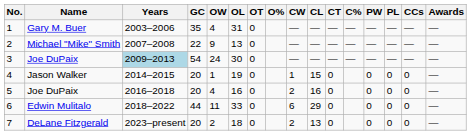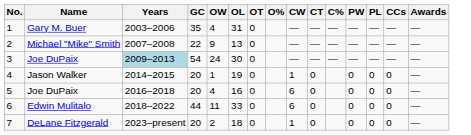- column: CL | — | — | — | 15 | 16 | 29 | 13
5 | CW: 2 -> 6
7 | CW: 2 -> 1
